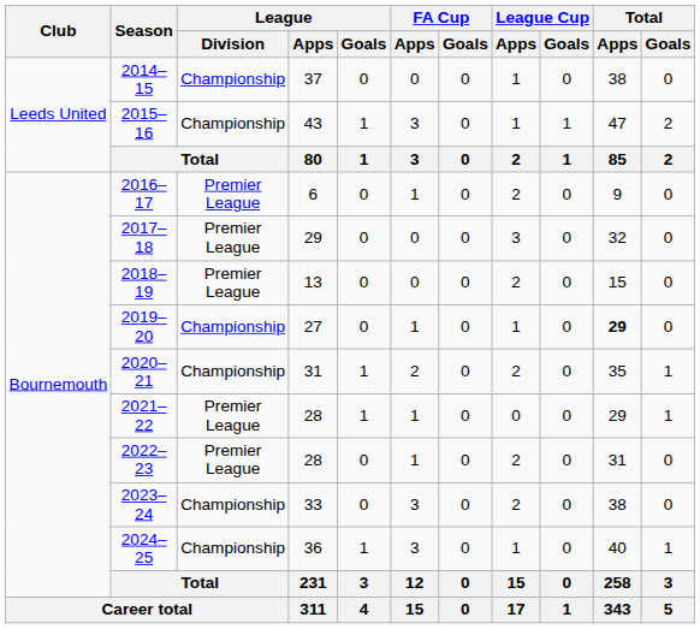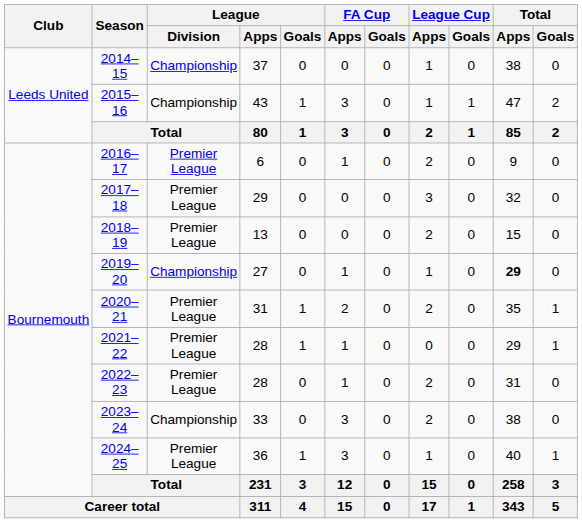2020–21 | League / Division: Championship -> Premier League
2024–25 | League / Division: Championship -> Premier League
